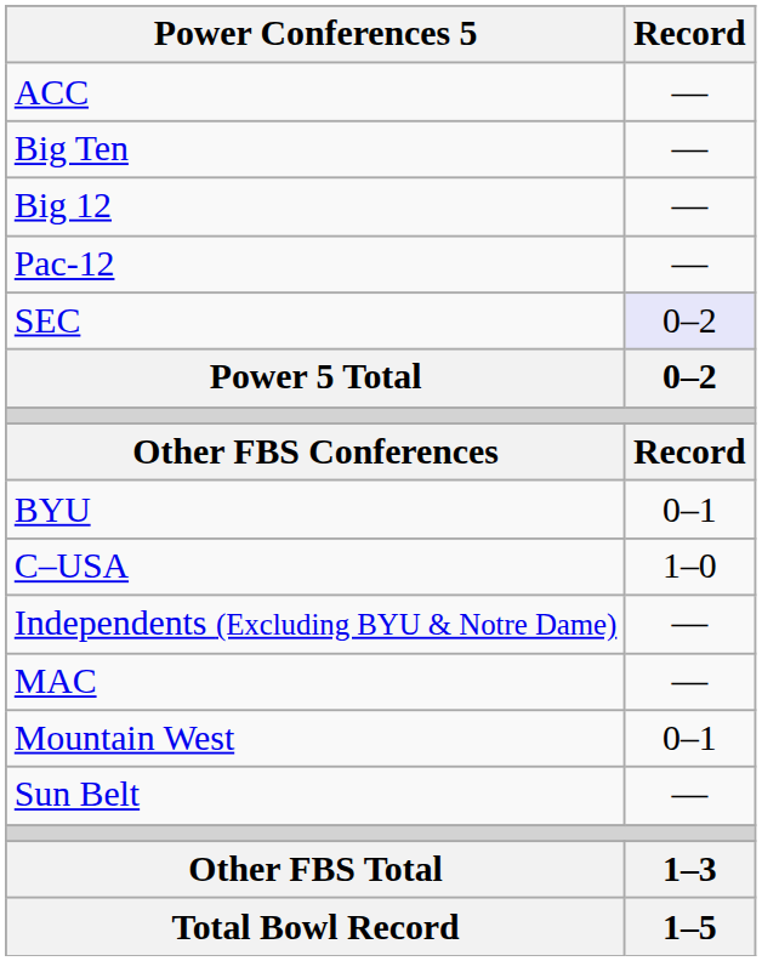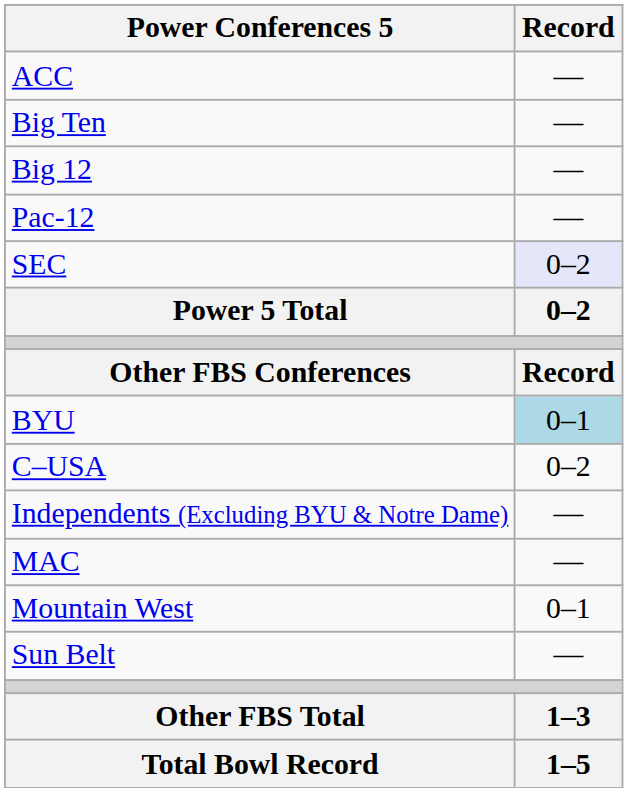BYU | Record: no background -> lightblue background
C–USA | Record: 1–0 -> 0–2
